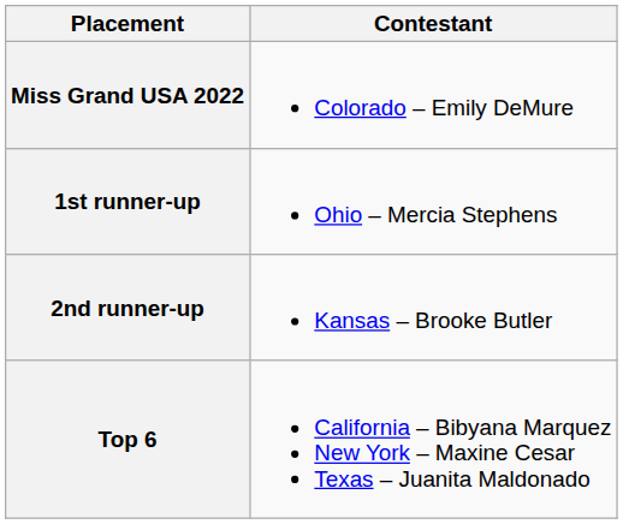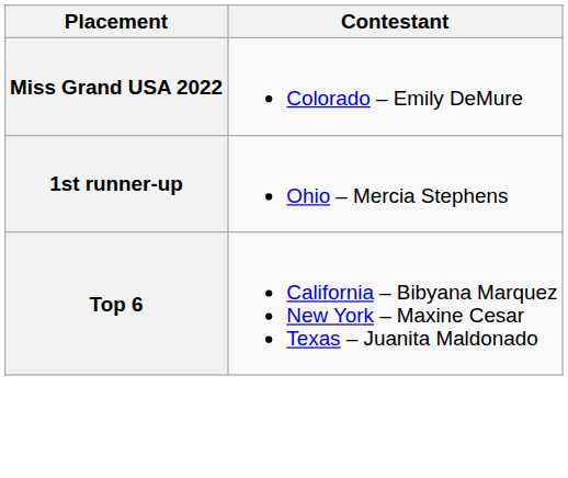- row: 2nd runner-up | Kansas – Brooke Butler
